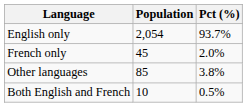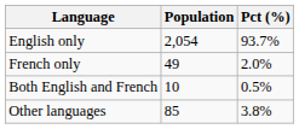French only | Population: 45 -> 49
rows swapped: Other languages <-> Both English and French
